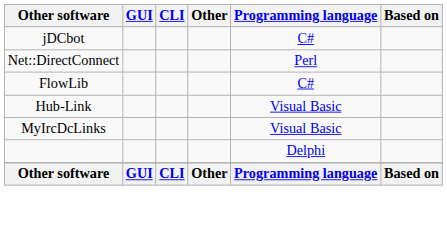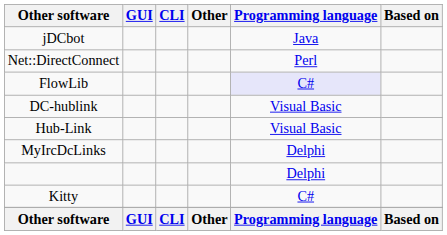jDCbot | Programming language: C# -> Java
FlowLib | Programming language: no background -> lavender background
+ row: DC-hublink | Visual Basic
MyIrcDcLinks | Programming language: Visual Basic -> Delphi
+ row: Kitty | C#
